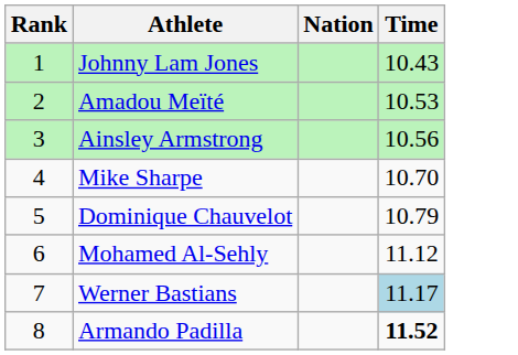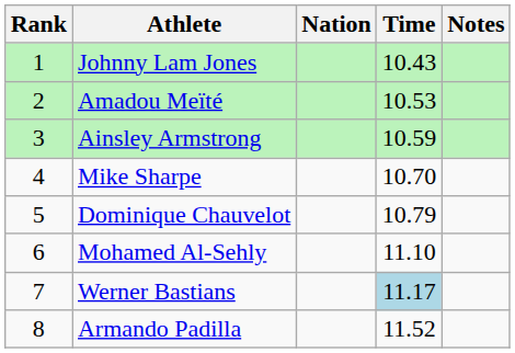+ column: Notes
Ainsley Armstrong | Time: 10.56 -> 10.59
Mohamed Al-Sehly | Time: 11.12 -> 11.10
Armando Padilla | Time: bold -> normal
